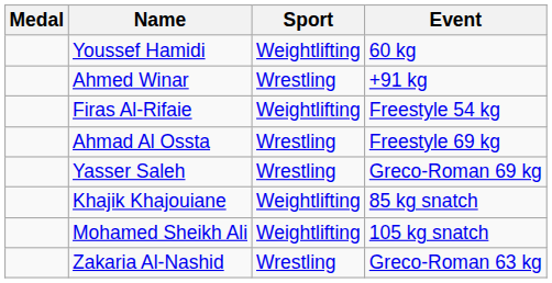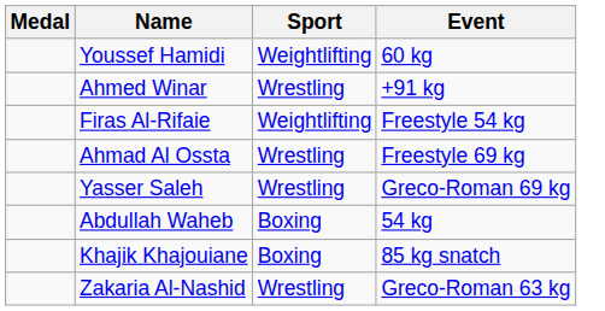+ row: Abdullah Waheb | Boxing | 54 kg
Khajik Khajouiane | Sport: Weightlifting -> Boxing
- row: Mohamed Sheikh Ali | Weightlifting | 105 kg snatch
